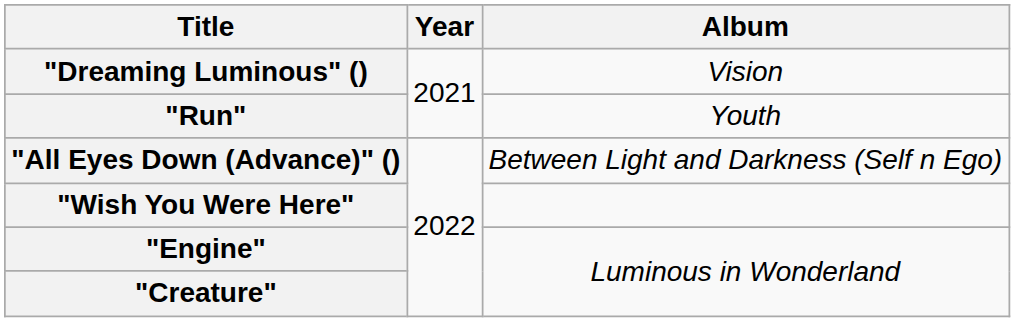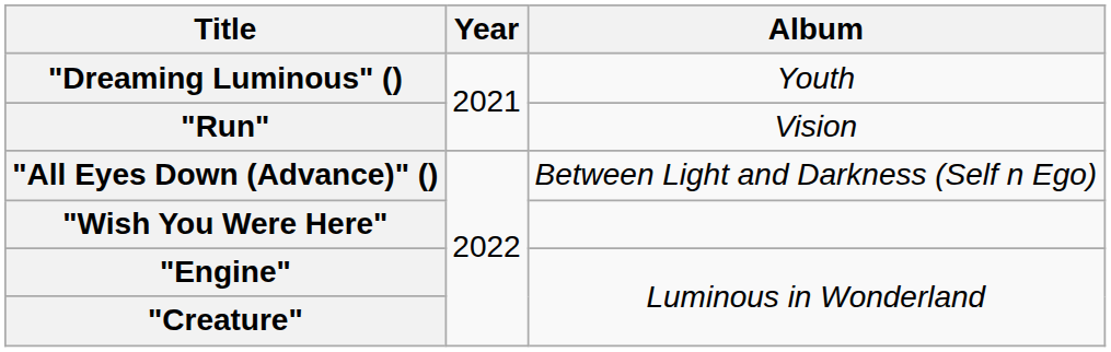"Dreaming Luminous" () | Album: Vision -> Youth
"Run" | Album: Youth -> Vision
